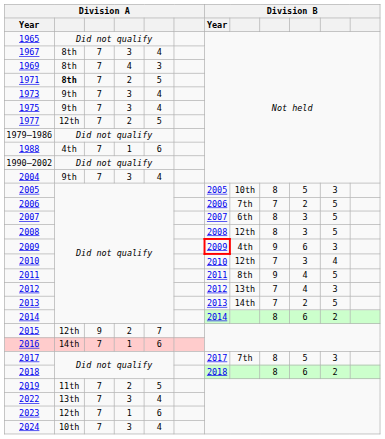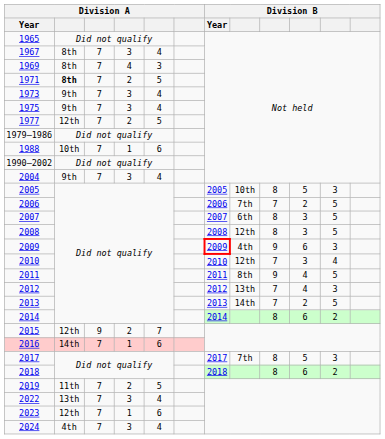1988 | column 2: 4th -> 10th
2024 | column 2: 10th -> 4th
